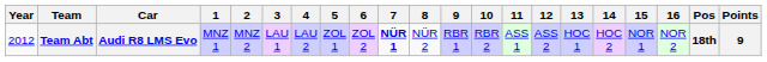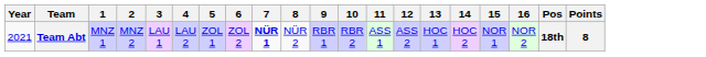- column: Car | Audi R8 LMS Evo
Team Abt | Year: 2012 -> 2021
Team Abt | Points: 9 -> 8
